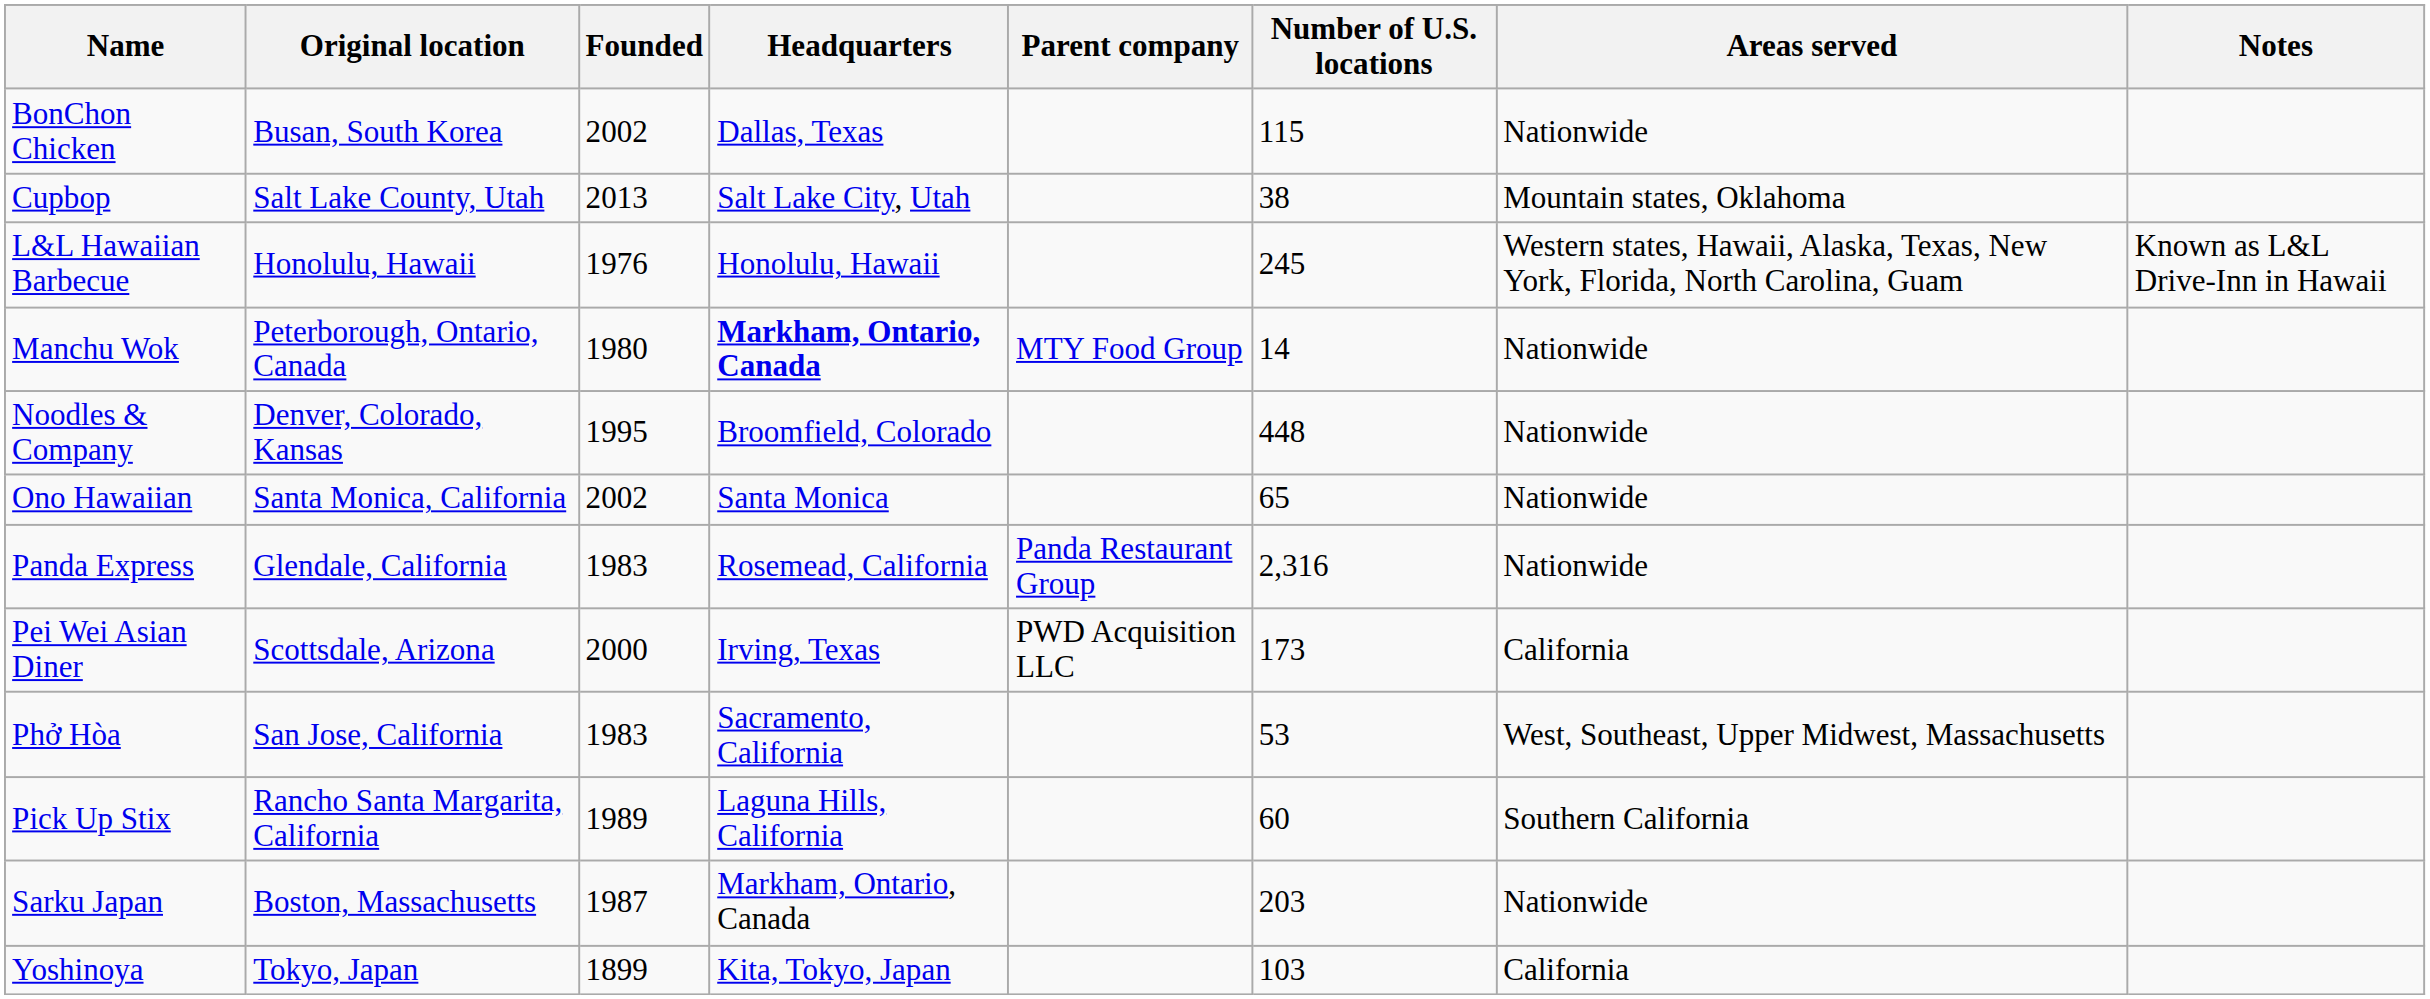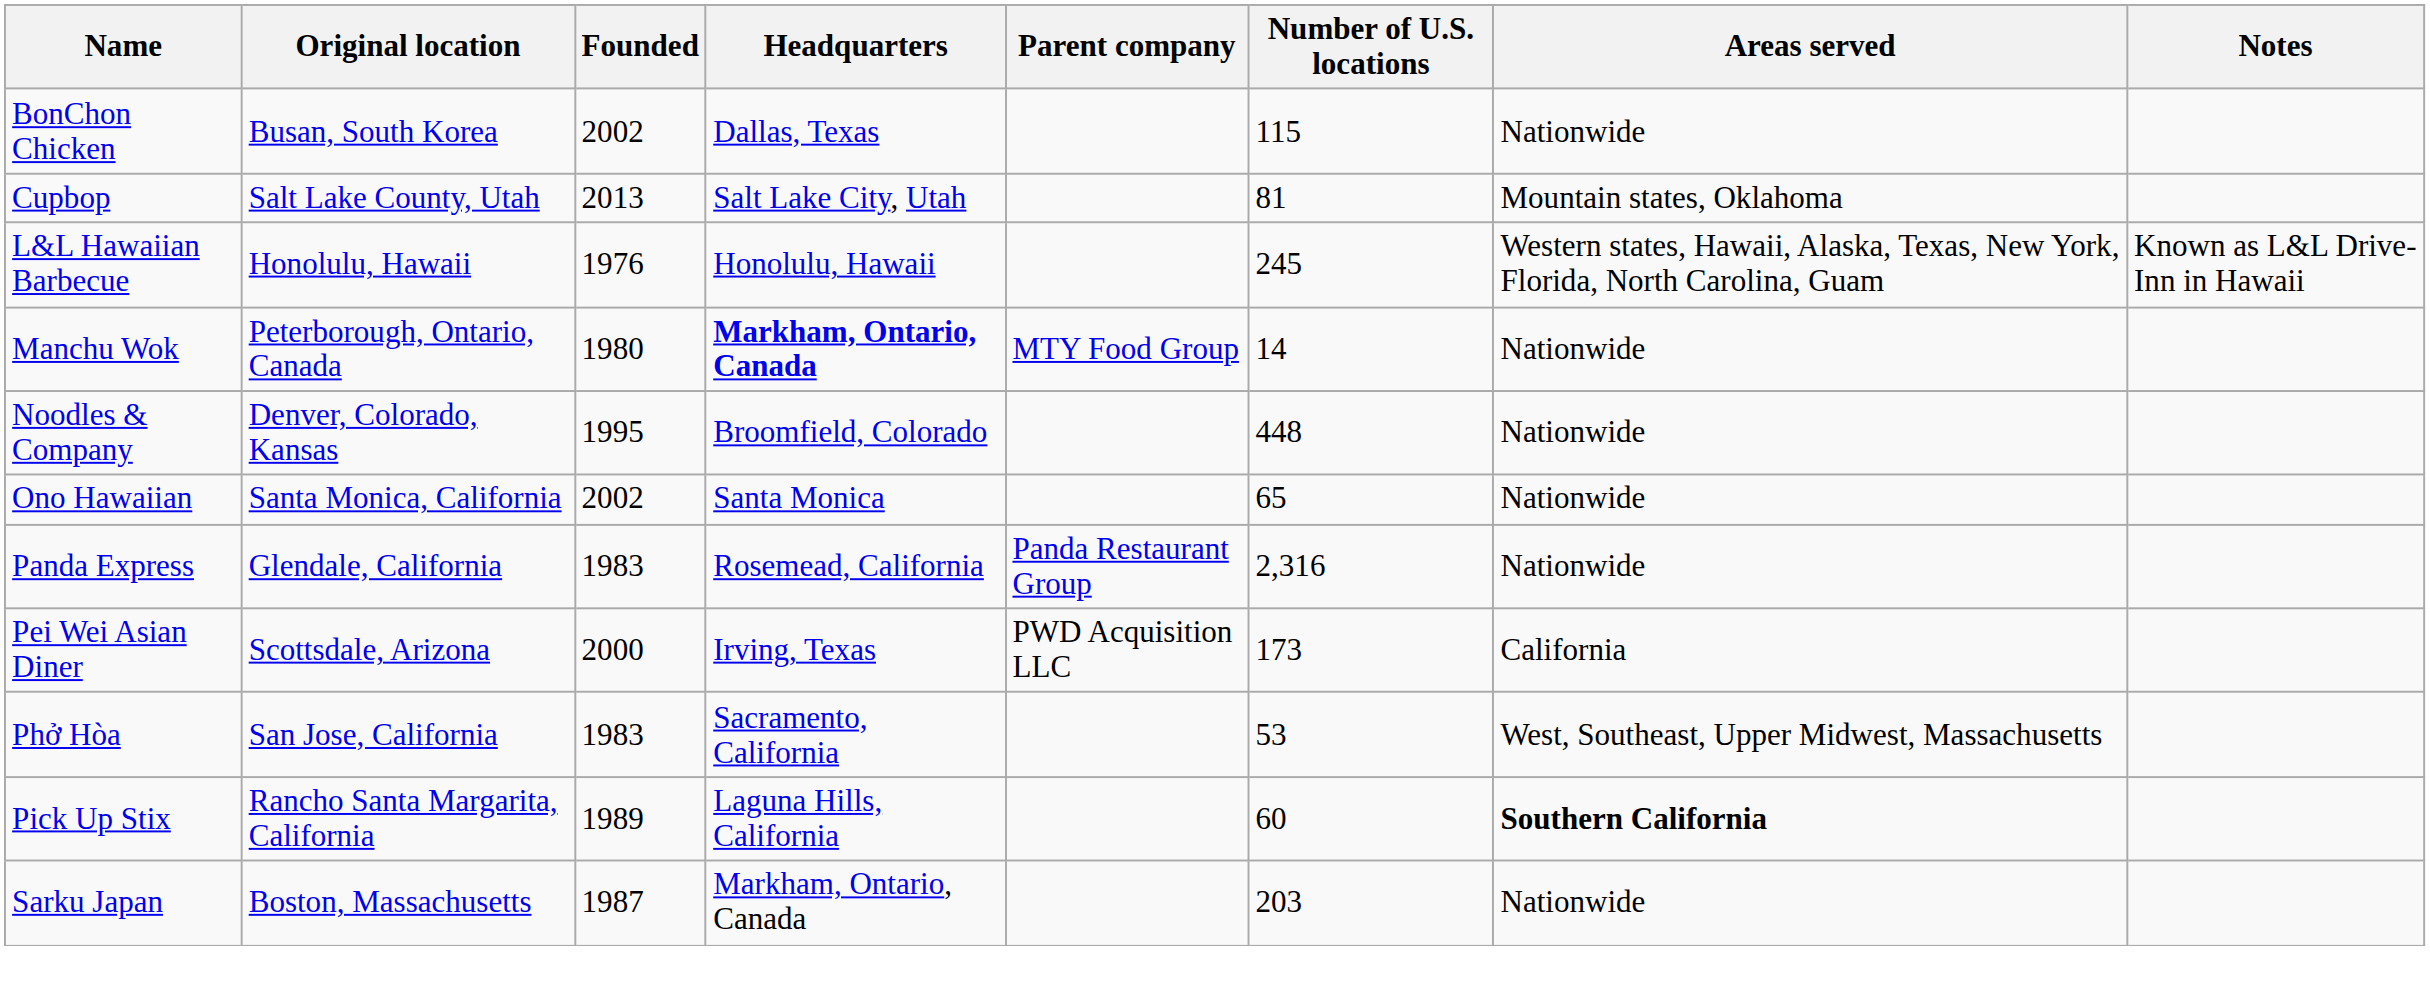Cupbop | Number of U.S. locations: 38 -> 81
Pick Up Stix | Areas served: normal -> bold
- row: Yoshinoya | Tokyo, Japan | 1899 | Kita, Tokyo, Japan | 103 | California
